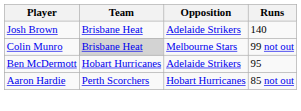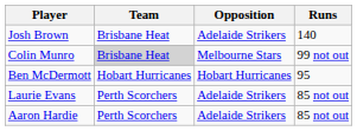Ben McDermott | Opposition: Adelaide Strikers -> Hobart Hurricanes
+ row: Laurie Evans | Perth Scorchers | Adelaide Strikers | 85 not out
Aaron Hardie | Opposition: Hobart Hurricanes -> Adelaide Strikers
